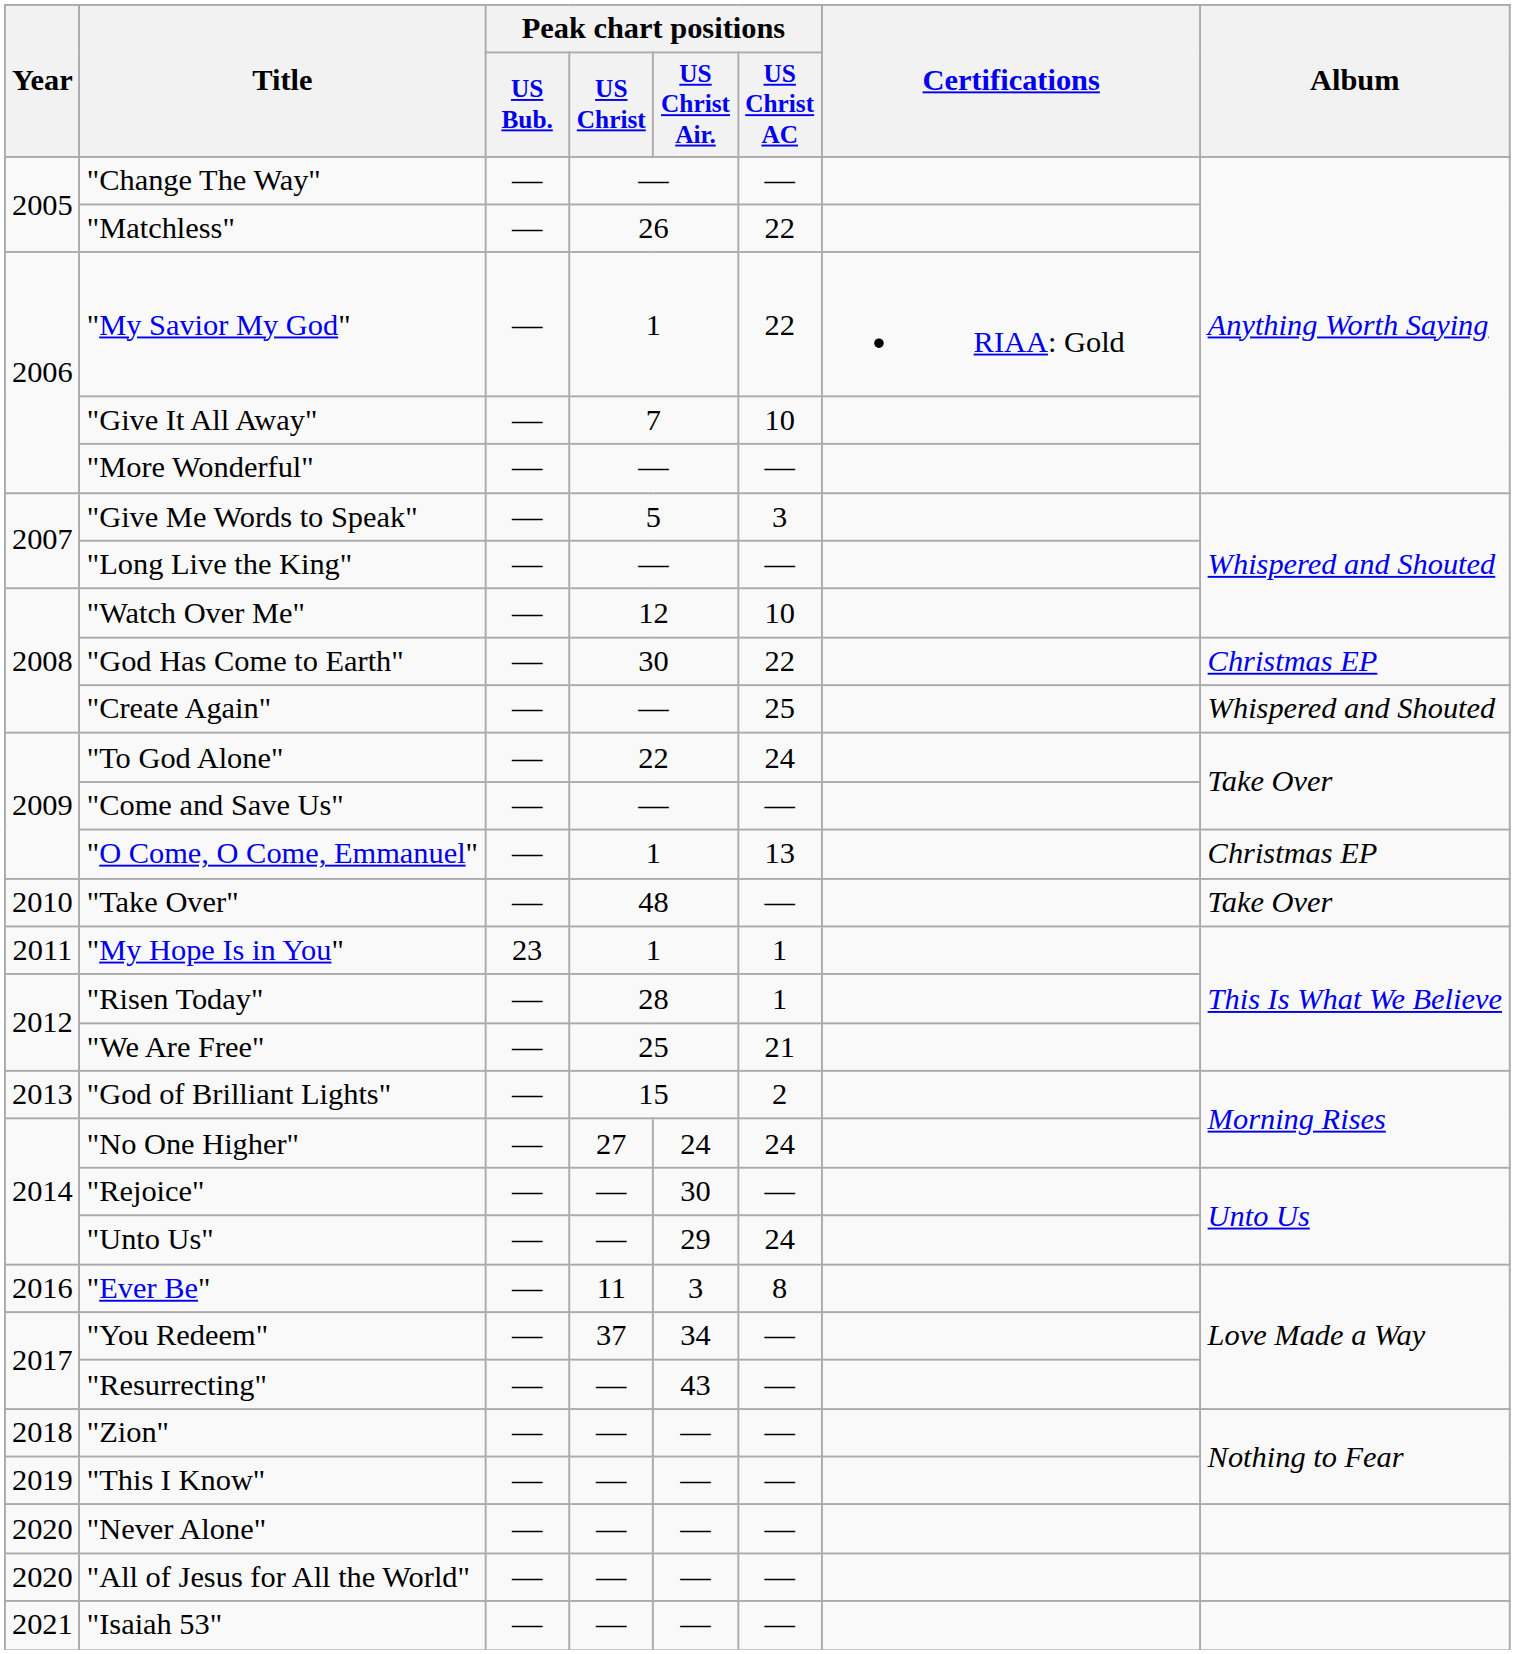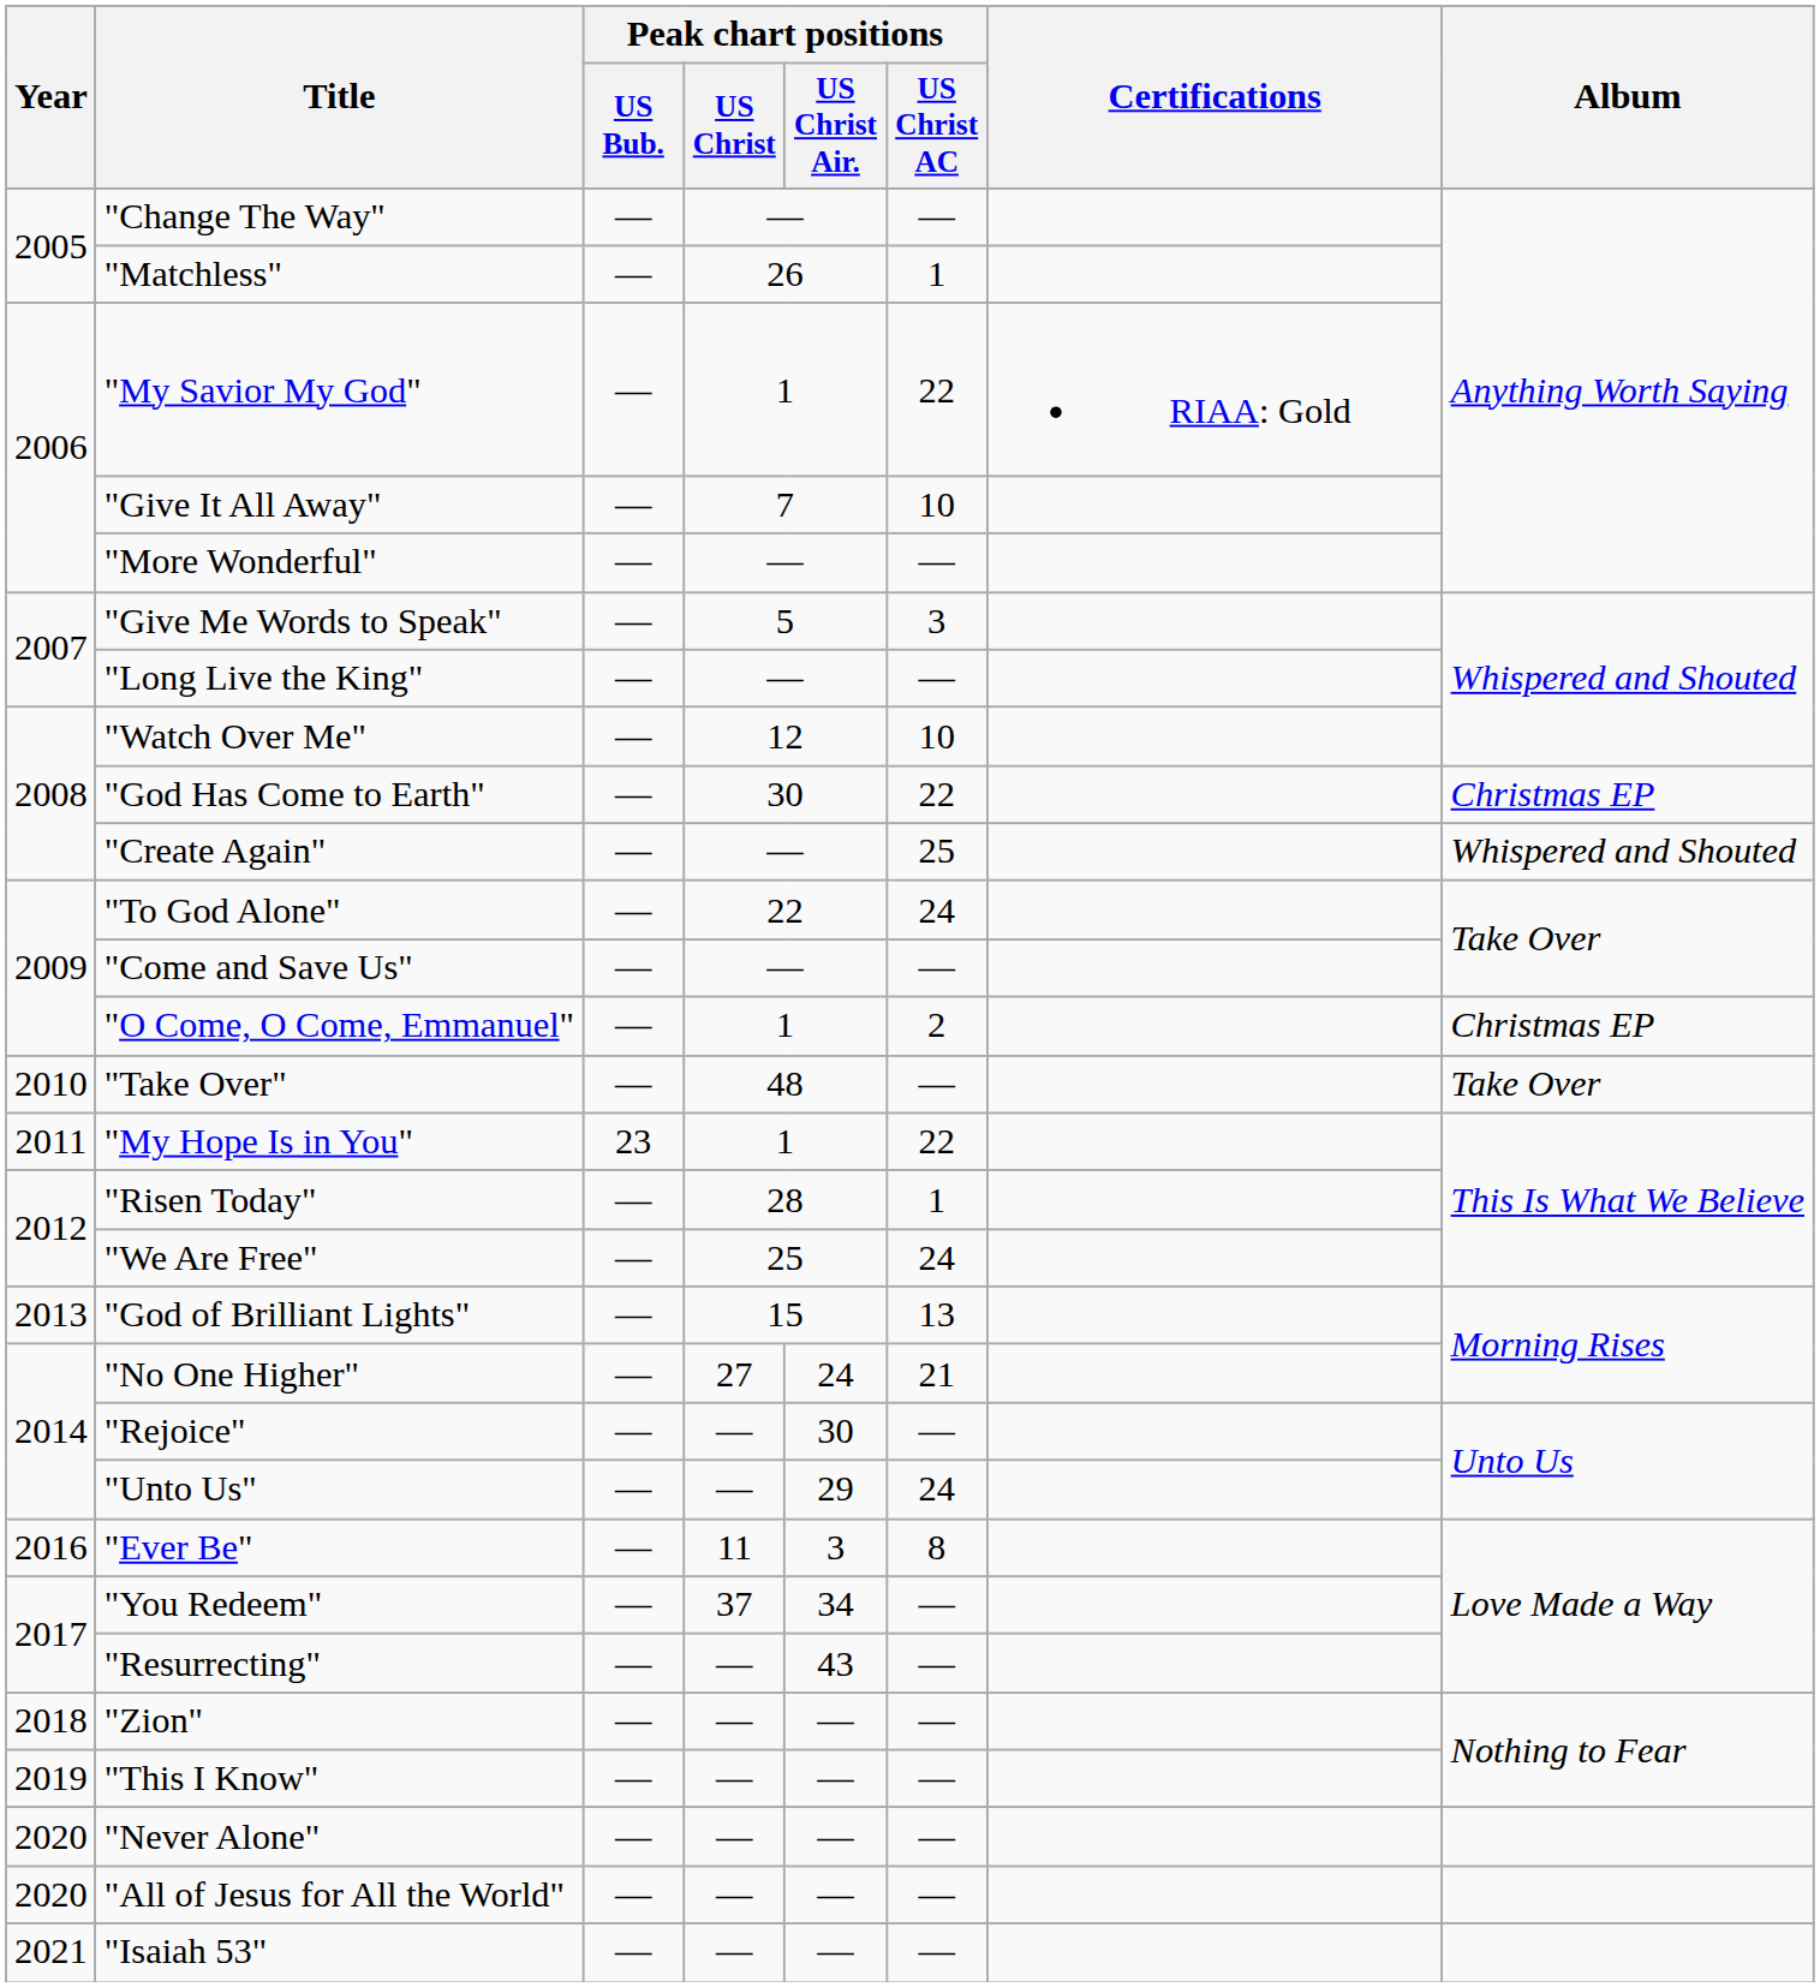"Matchless" | Peak chart positions / US Christ AC: 22 -> 1
"O Come, O Come, Emmanuel" | Peak chart positions / US Christ AC: 13 -> 2
"My Hope Is in You" | Peak chart positions / US Christ AC: 1 -> 22
"We Are Free" | Peak chart positions / US Christ AC: 21 -> 24
"God of Brilliant Lights" | Peak chart positions / US Christ AC: 2 -> 13
"No One Higher" | Peak chart positions / US Christ AC: 24 -> 21
